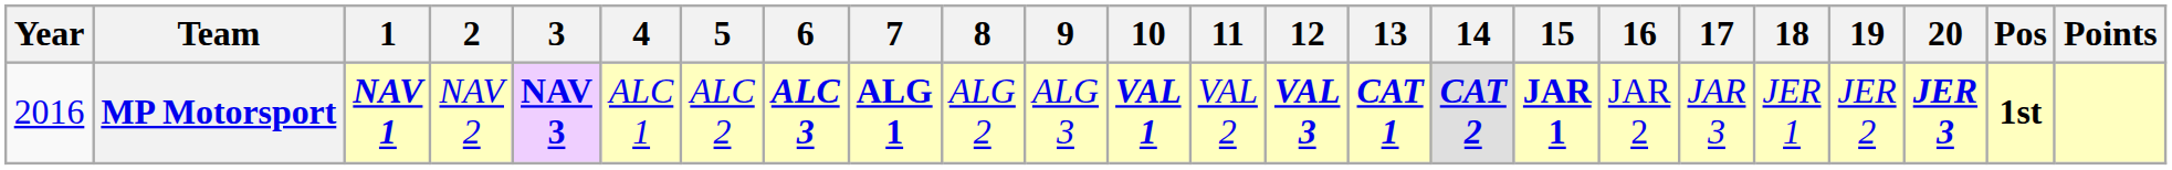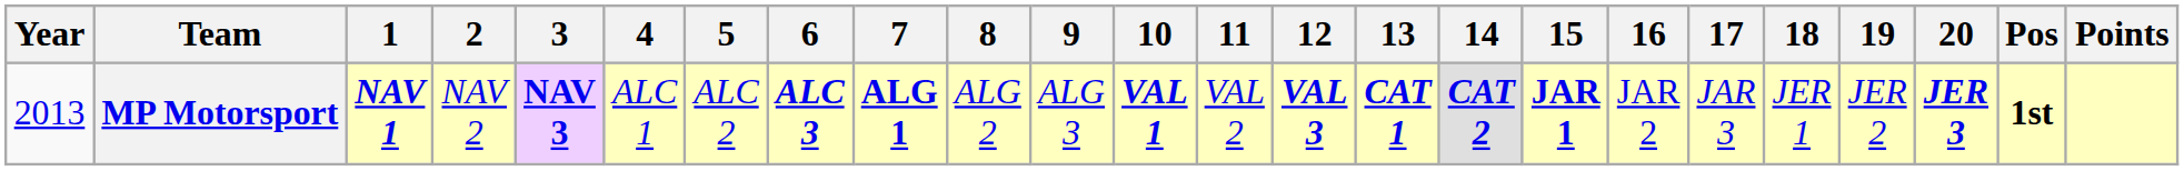MP Motorsport | Year: 2016 -> 2013
